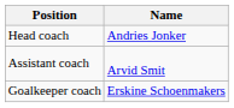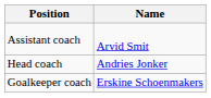rows swapped: Head coach <-> Assistant coach
